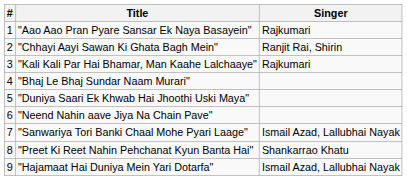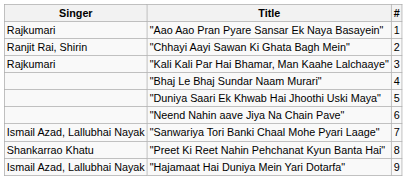columns swapped: # <-> Singer
